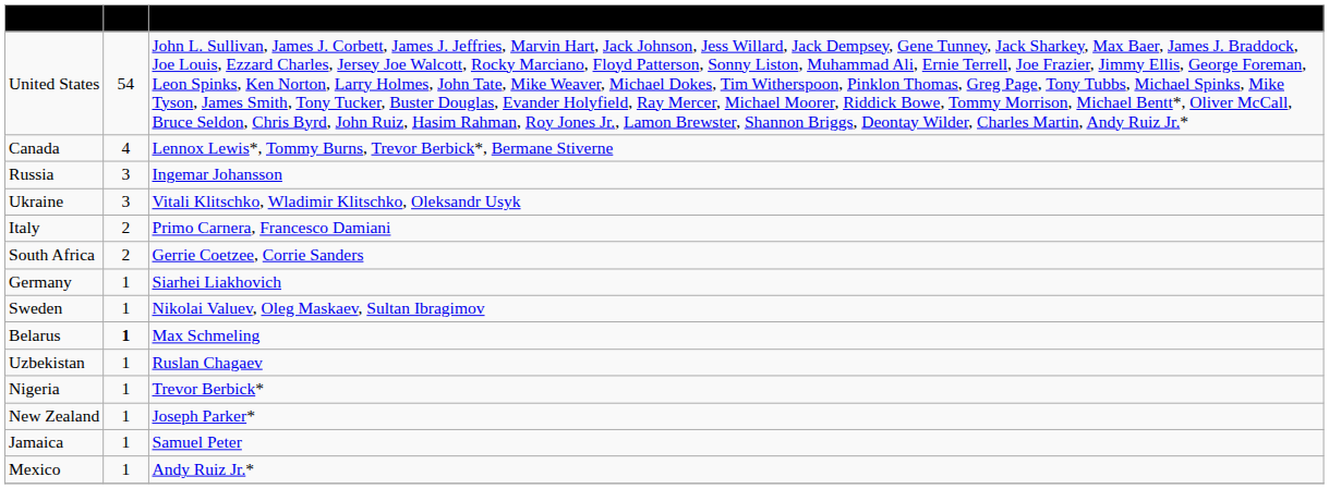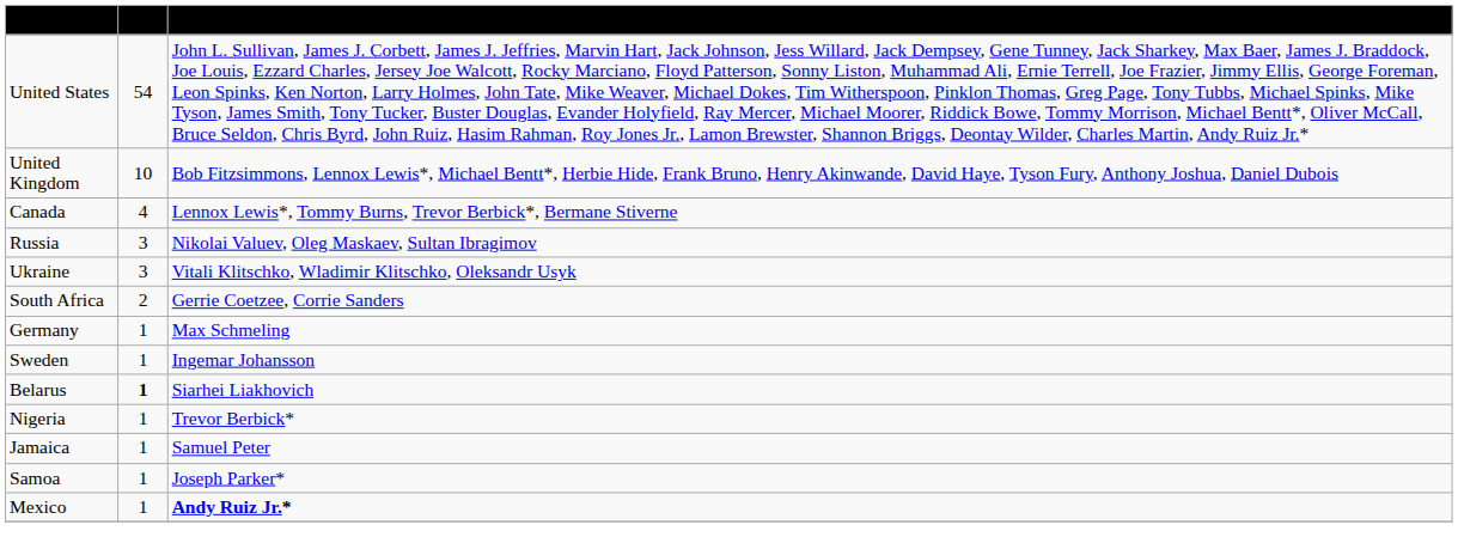+ row: United Kingdom | 10 | Bob Fitzsimmons, Lennox Lewis*, Michael Bentt*, Herbie Hide, Frank Bruno, Henry Akinwande, David Haye, Tyson Fury, Anthony Joshua, Daniel Dubois
Russia | Boxers by Name: Ingemar Johansson -> Nikolai Valuev, Oleg Maskaev, Sultan Ibragimov
- row: Italy | 2 | Primo Carnera, Francesco Damiani
Germany | Boxers by Name: Siarhei Liakhovich -> Max Schmeling
Sweden | Boxers by Name: Nikolai Valuev, Oleg Maskaev, Sultan Ibragimov -> Ingemar Johansson
Belarus | Boxers by Name: Max Schmeling -> Siarhei Liakhovich
- row: Uzbekistan | 1 | Ruslan Chagaev
- row: New Zealand | 1 | Joseph Parker*
+ row: Samoa | 1 | Joseph Parker*
Mexico | Boxers by Name: normal -> bold
